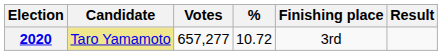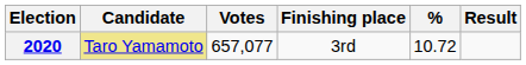columns swapped: % <-> Finishing place
2020 | Votes: 657,277 -> 657,077
